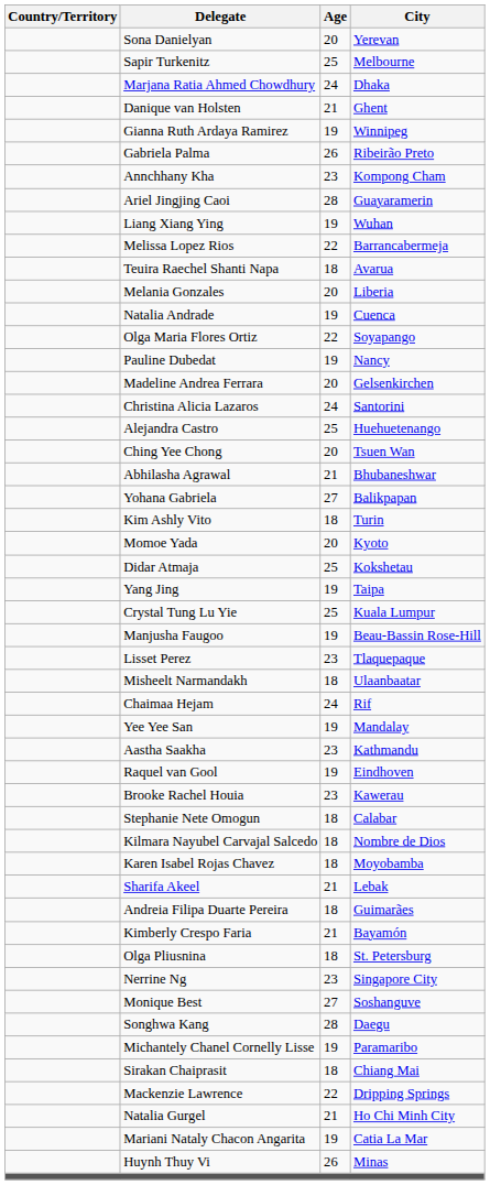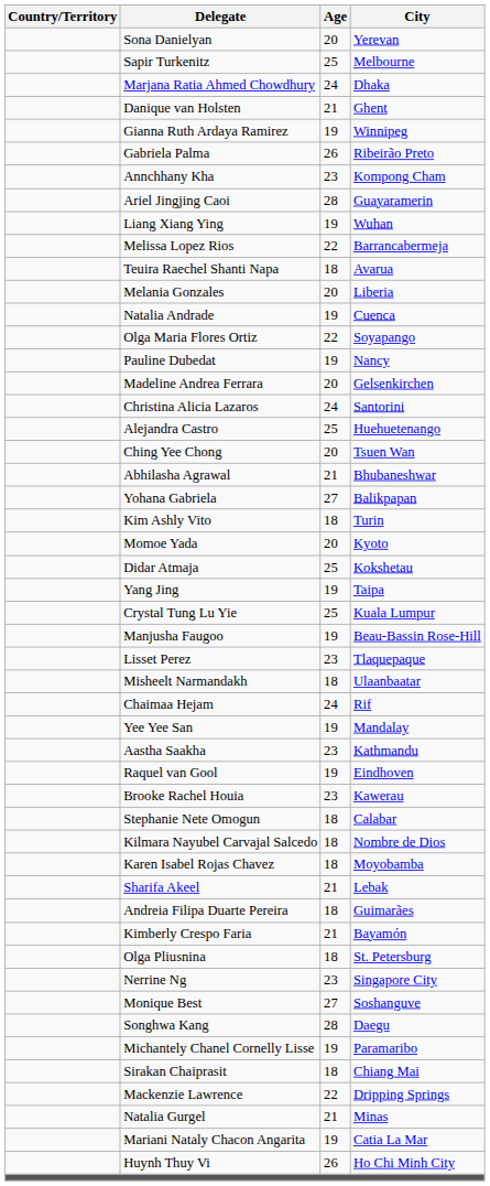Natalia Gurgel | City: Ho Chi Minh City -> Minas
Huynh Thuy Vi | City: Minas -> Ho Chi Minh City
